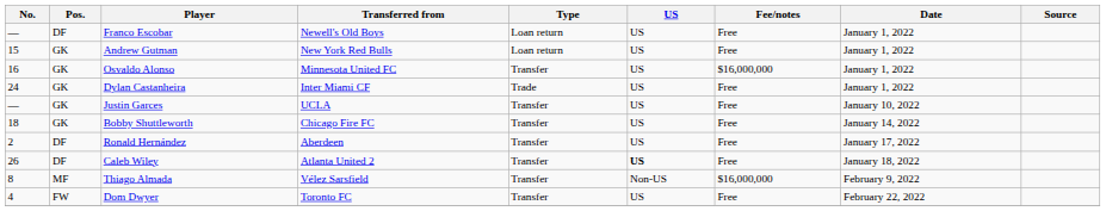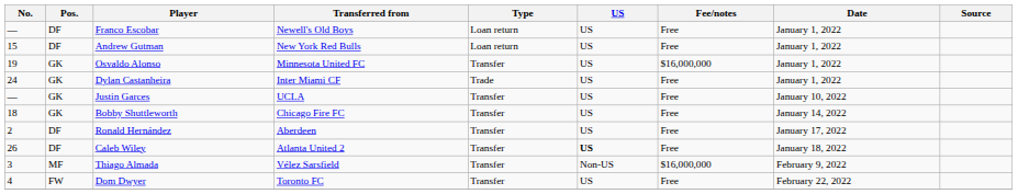Andrew Gutman | Pos.: GK -> DF
Osvaldo Alonso | No.: 16 -> 19
Thiago Almada | No.: 8 -> 3
